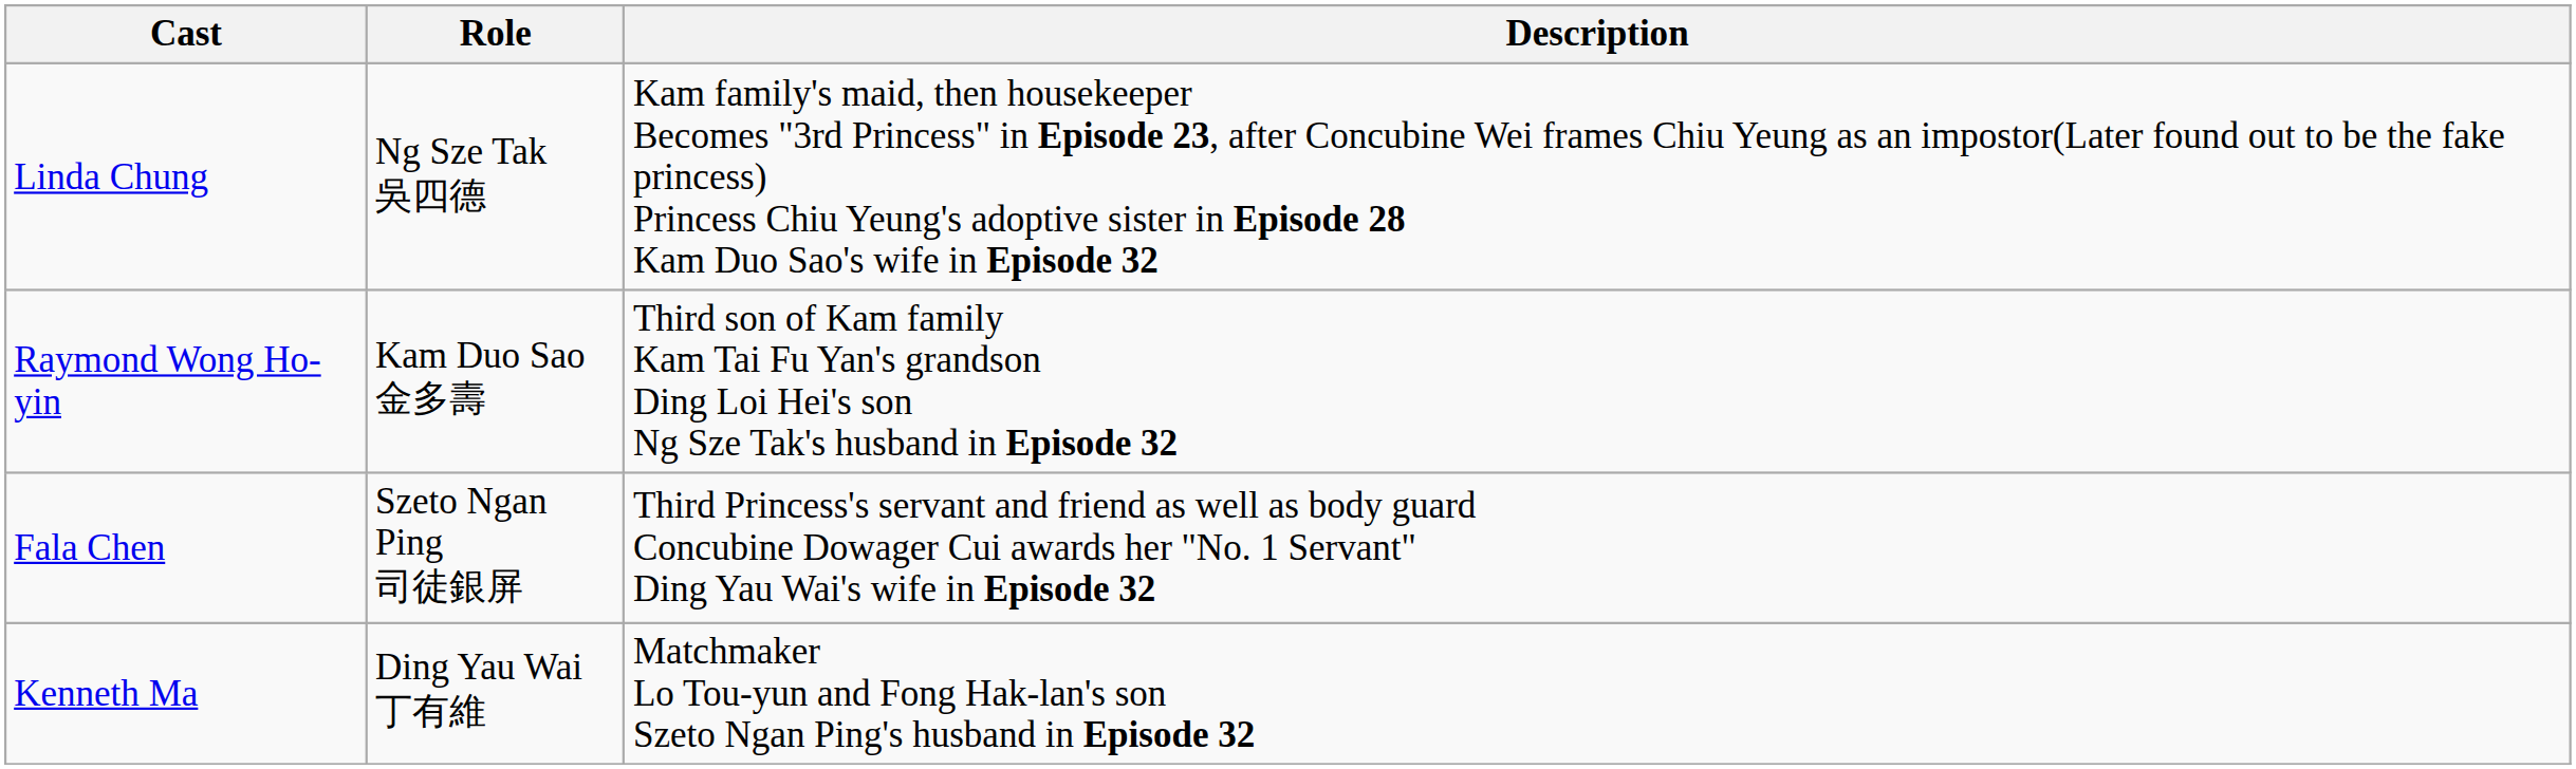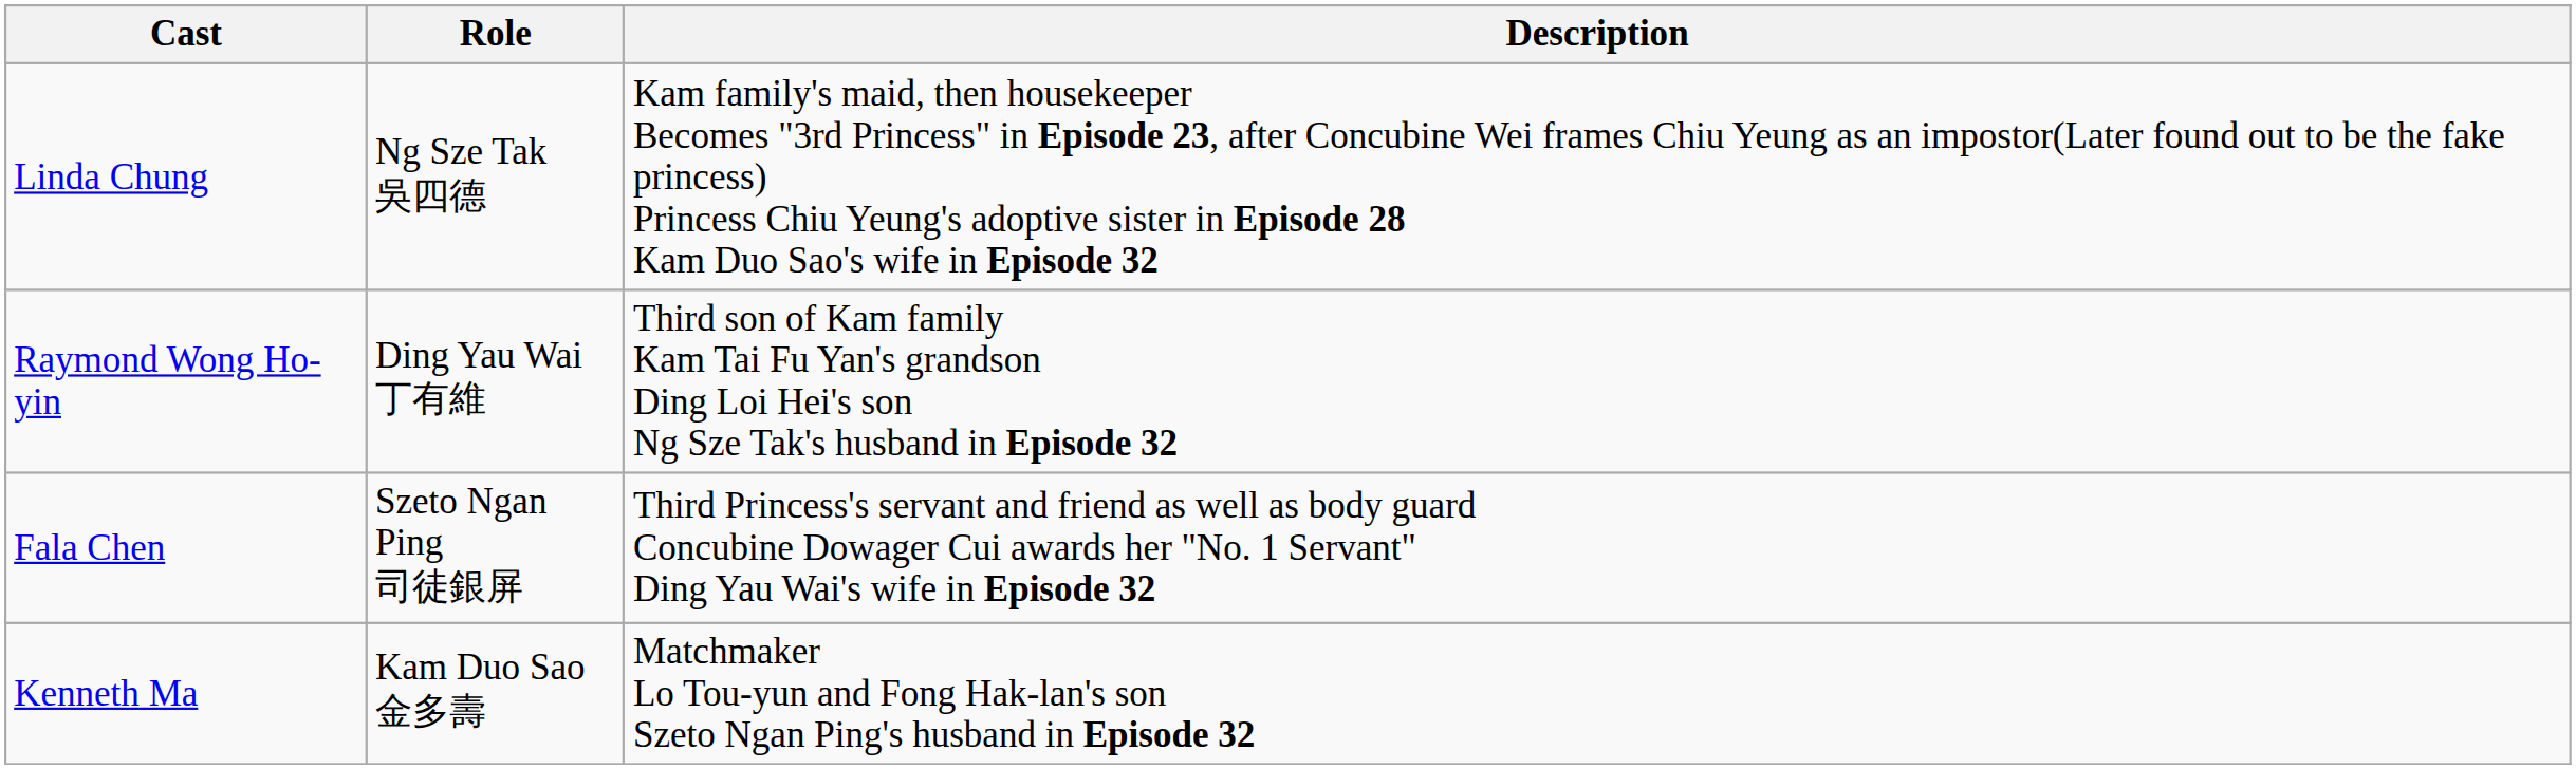Raymond Wong Ho-yin | Role: Kam Duo Sao 金多壽 -> Ding Yau Wai 丁有維
Kenneth Ma | Role: Ding Yau Wai 丁有維 -> Kam Duo Sao 金多壽
